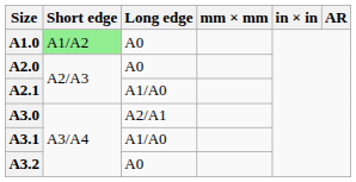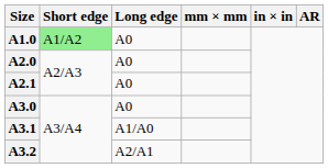A2.1 | Long edge: A1/A0 -> A0
A3.0 | Long edge: A2/A1 -> A0
A3.2 | Long edge: A0 -> A2/A1
